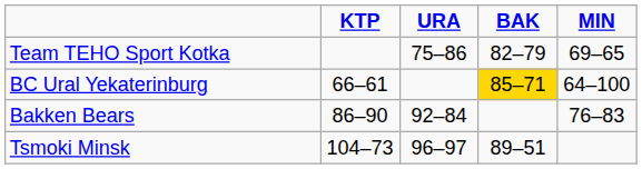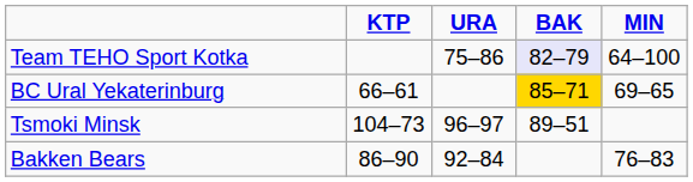Team TEHO Sport Kotka | BAK: no background -> lavender background
Team TEHO Sport Kotka | MIN: 69–65 -> 64–100
BC Ural Yekaterinburg | MIN: 64–100 -> 69–65
rows swapped: Bakken Bears <-> Tsmoki Minsk
